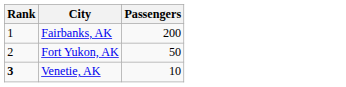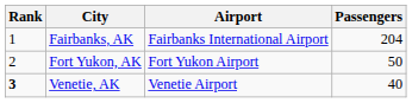+ column: Airport | Fairbanks International Airport | Fort Yukon Airport | Venetie Airport
Fairbanks, AK | Passengers: 200 -> 204
Venetie, AK | Passengers: 10 -> 40
